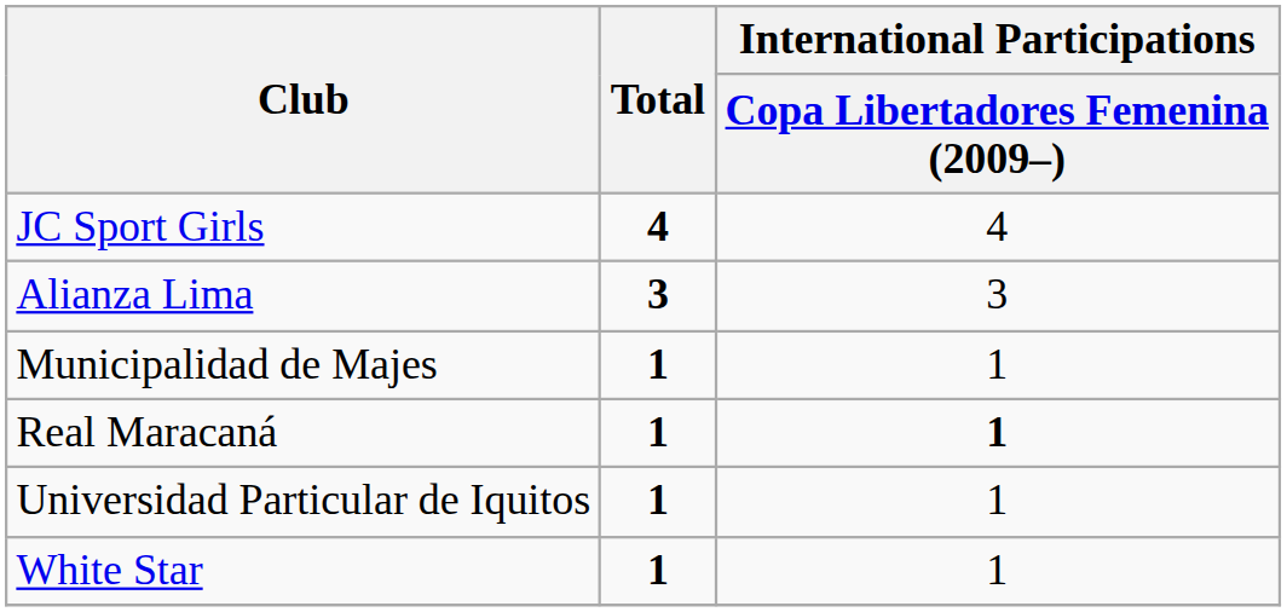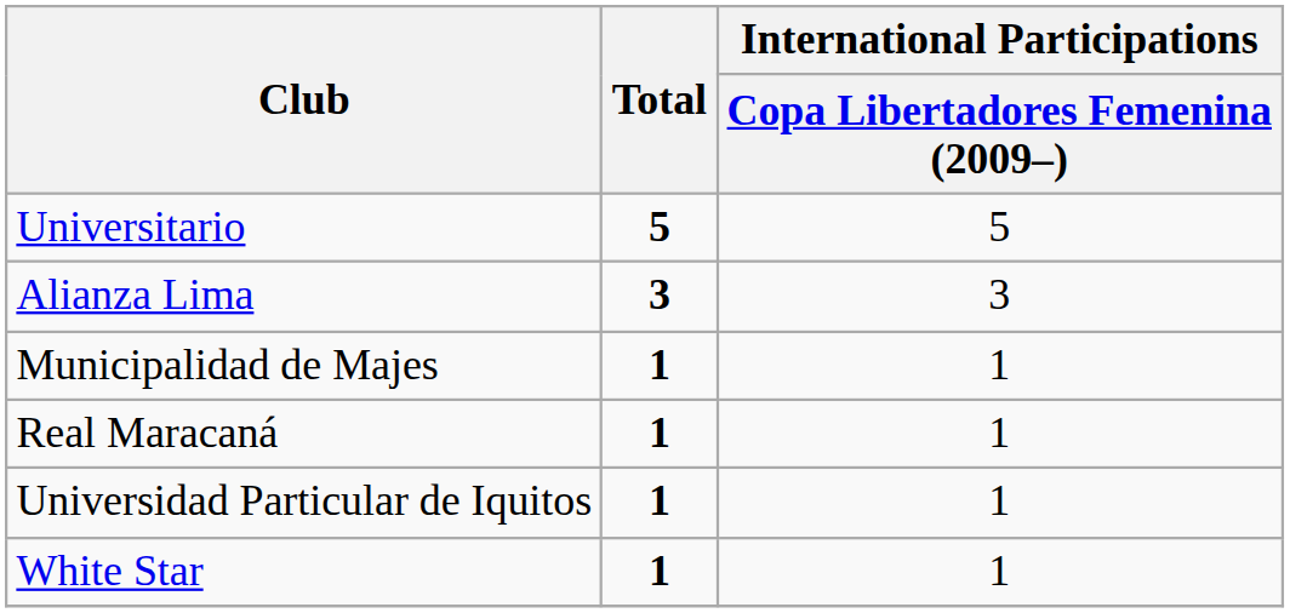+ row: Universitario | 5 | 5
- row: JC Sport Girls | 4 | 4
Real Maracaná | column 3: bold -> normal
